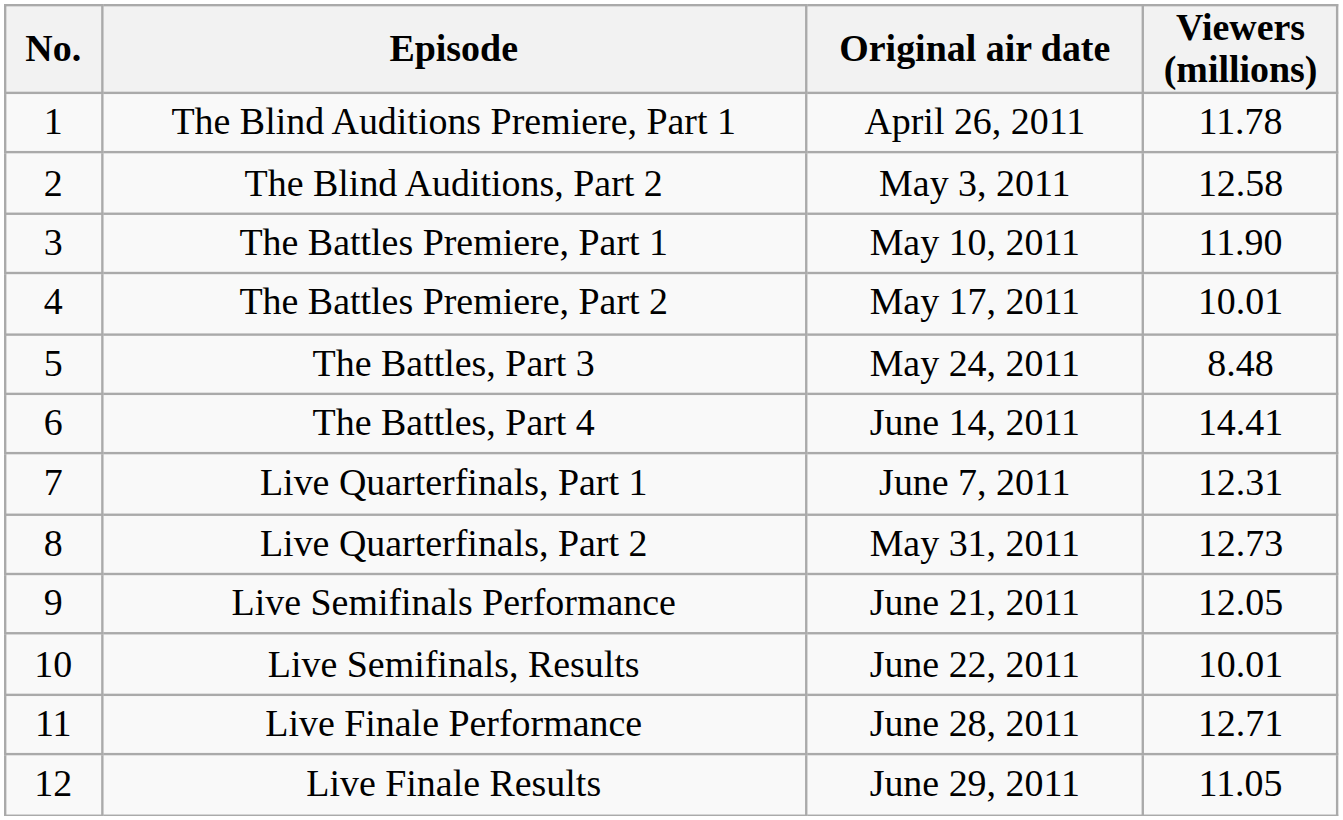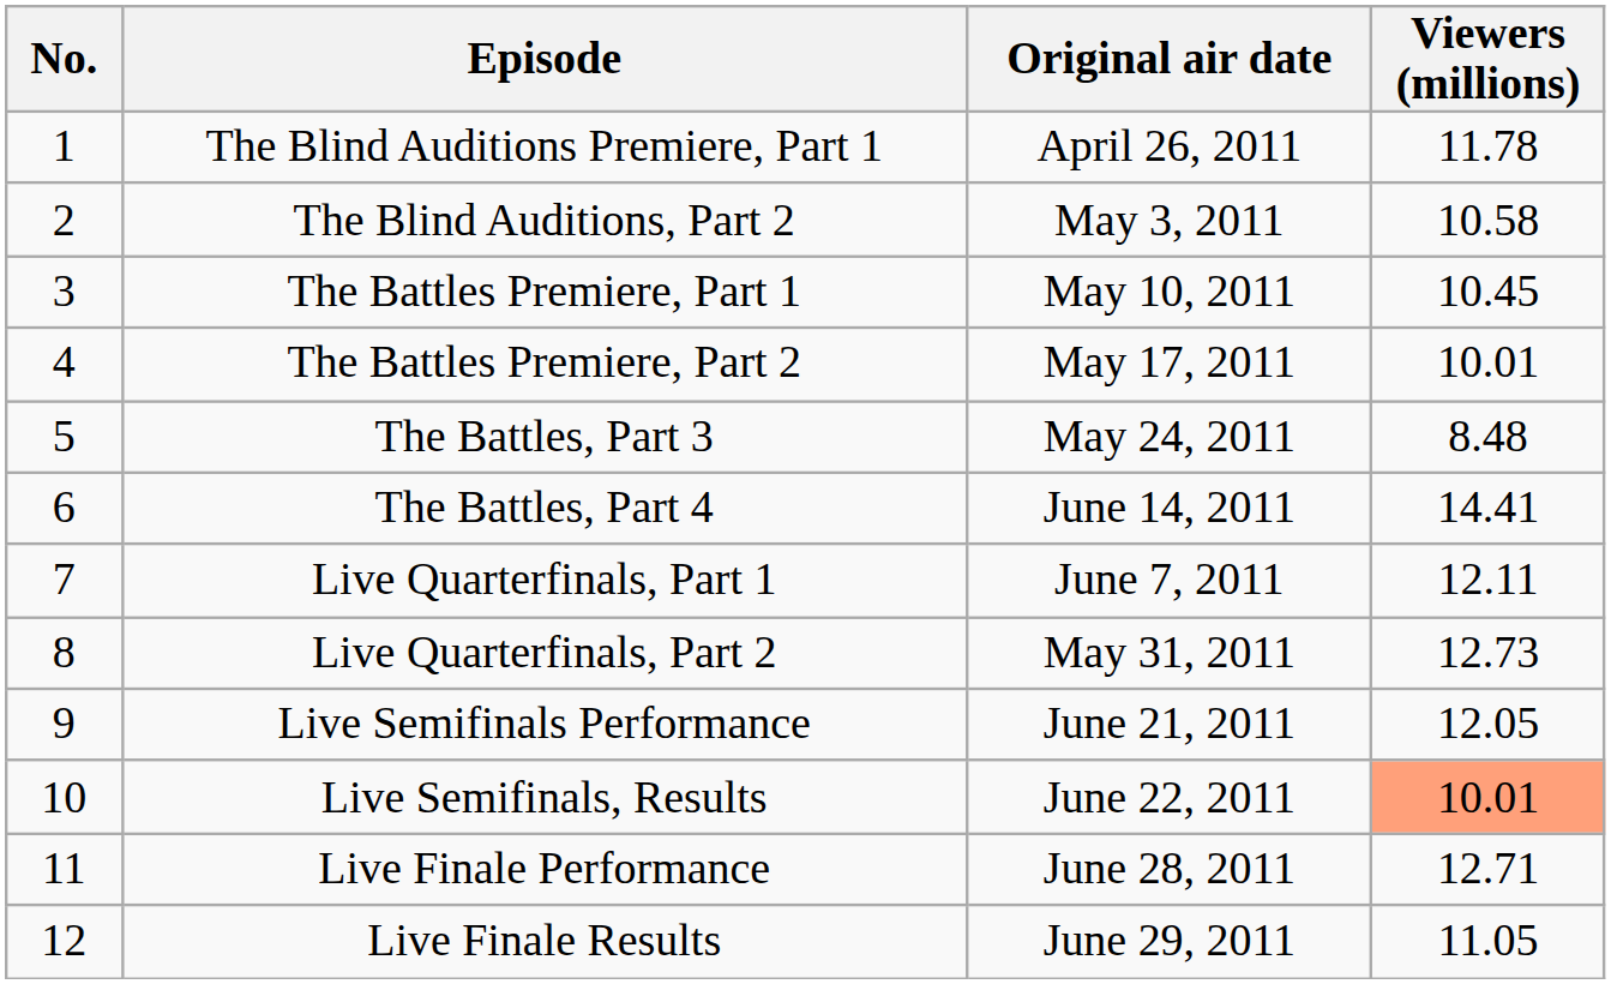The Blind Auditions, Part 2 | Viewers (millions): 12.58 -> 10.58
The Battles Premiere, Part 1 | Viewers (millions): 11.90 -> 10.45
Live Quarterfinals, Part 1 | Viewers (millions): 12.31 -> 12.11
Live Semifinals, Results | Viewers (millions): no background -> lightsalmon background
